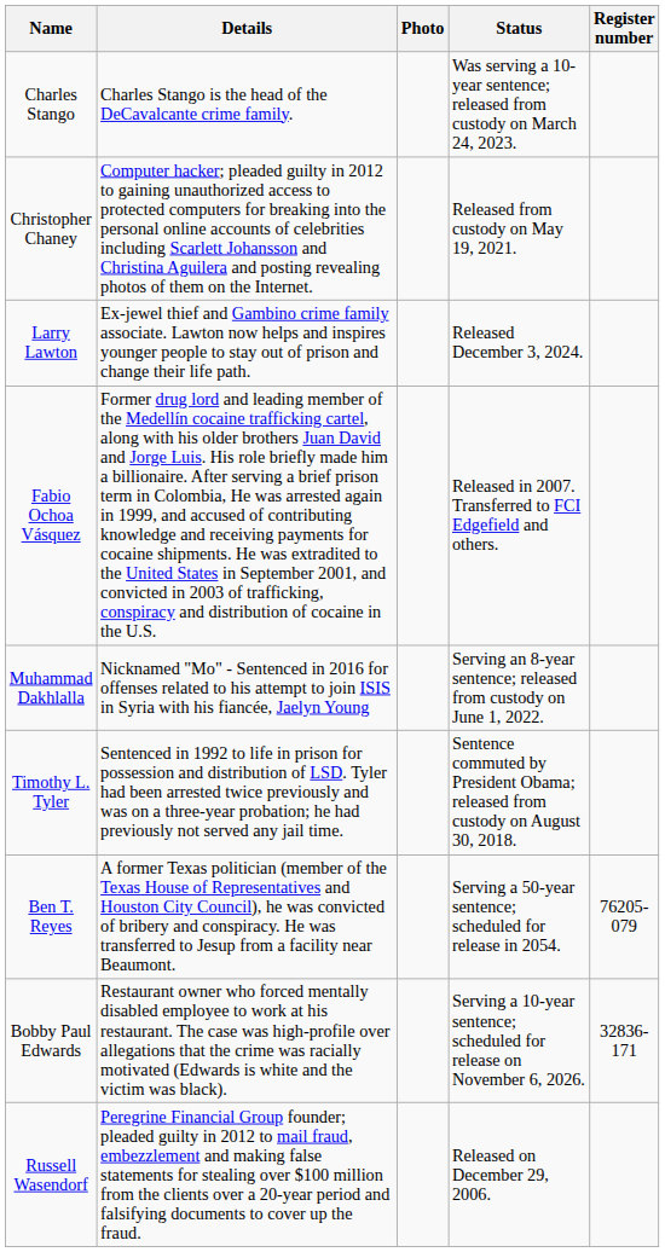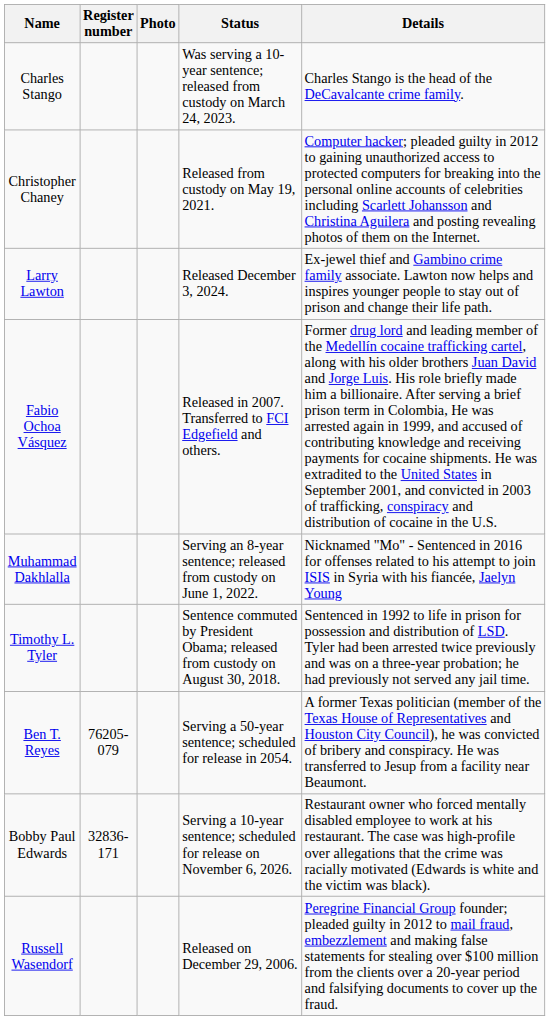columns swapped: Register number <-> Details
